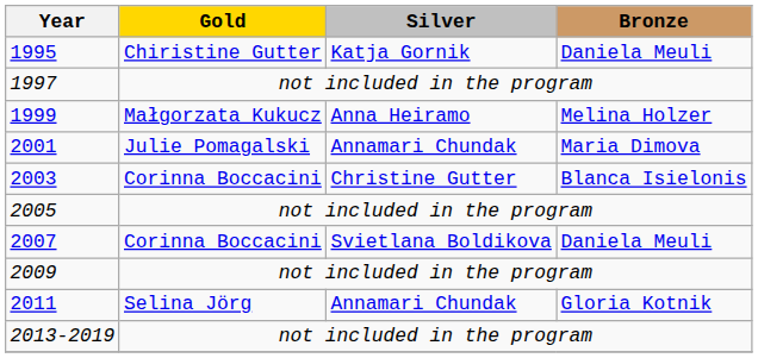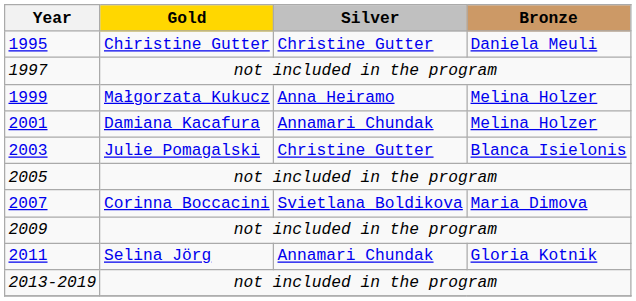1995 | Silver: Katja Gornik -> Christine Gutter
2001 | Gold: Julie Pomagalski -> Damiana Kacafura
2001 | Bronze: Maria Dimova -> Melina Holzer
2003 | Gold: Corinna Boccacini -> Julie Pomagalski
2007 | Bronze: Daniela Meuli -> Maria Dimova
